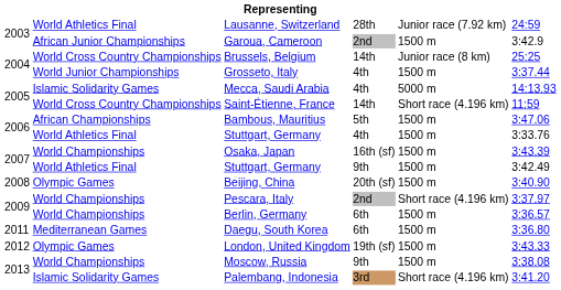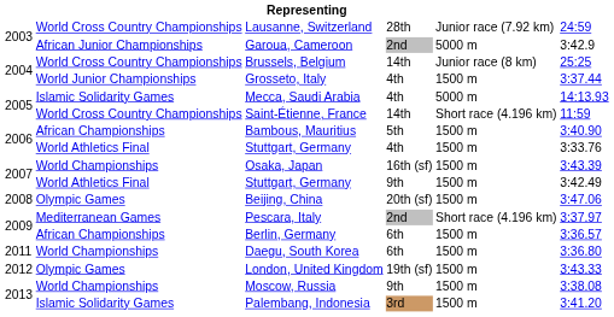Lausanne, Switzerland | column 2: World Athletics Final -> World Cross Country Championships
Garoua, Cameroon | column 5: 1500 m -> 5000 m
Bambous, Mauritius | column 6: 3:47.06 -> 3:40.90
Beijing, China | column 6: 3:40.90 -> 3:47.06
Pescara, Italy | column 2: World Championships -> Mediterranean Games
Berlin, Germany | column 2: World Championships -> African Championships
Daegu, South Korea | column 2: Mediterranean Games -> World Championships
Palembang, Indonesia | column 5: Short race (4.196 km) -> 1500 m
